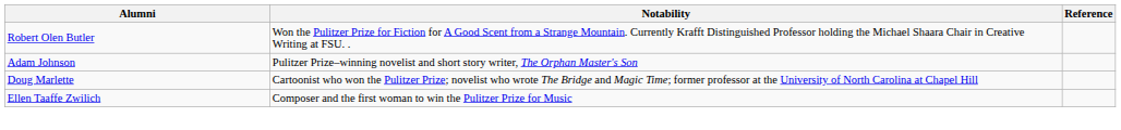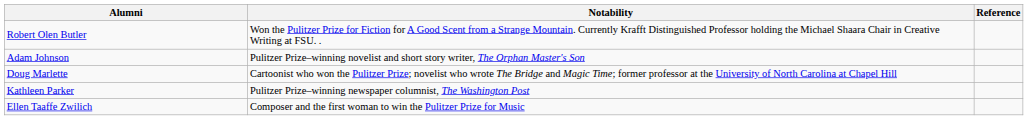+ row: Kathleen Parker | Pulitzer Prize–winning newspaper columnist, The Washington Post
